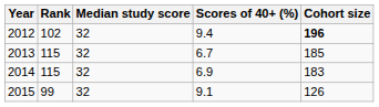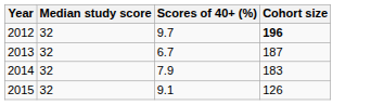- column: Rank | 102 | 115 | 115 | 99
2012 | Scores of 40+ (%): 9.4 -> 9.7
2013 | Cohort size: 185 -> 187
2014 | Scores of 40+ (%): 6.9 -> 7.9
